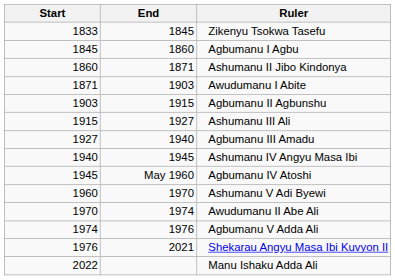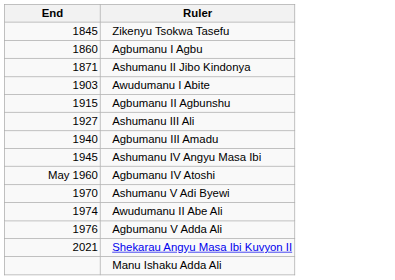- column: Start | 1833 | 1845 | 1860 | 1871 | 1903 | 1915 | 1927 | 1940 | 1945 | 1960 | 1970 | 1974 | 1976 | 2022
